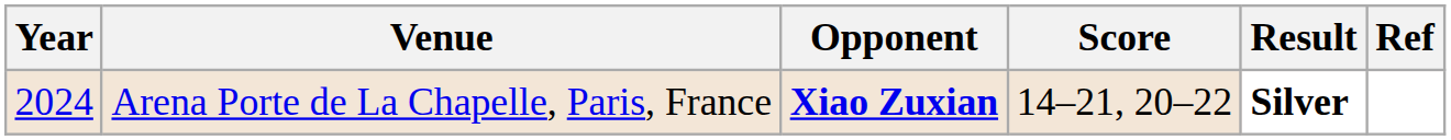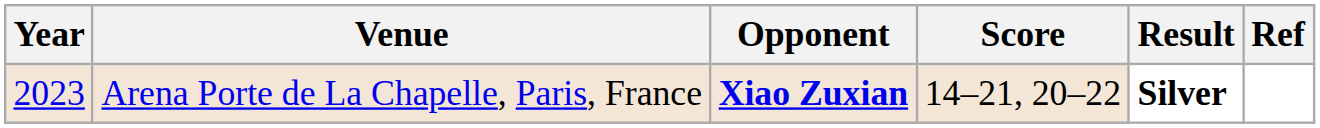Arena Porte de La Chapelle, Paris, France | Year: 2024 -> 2023
